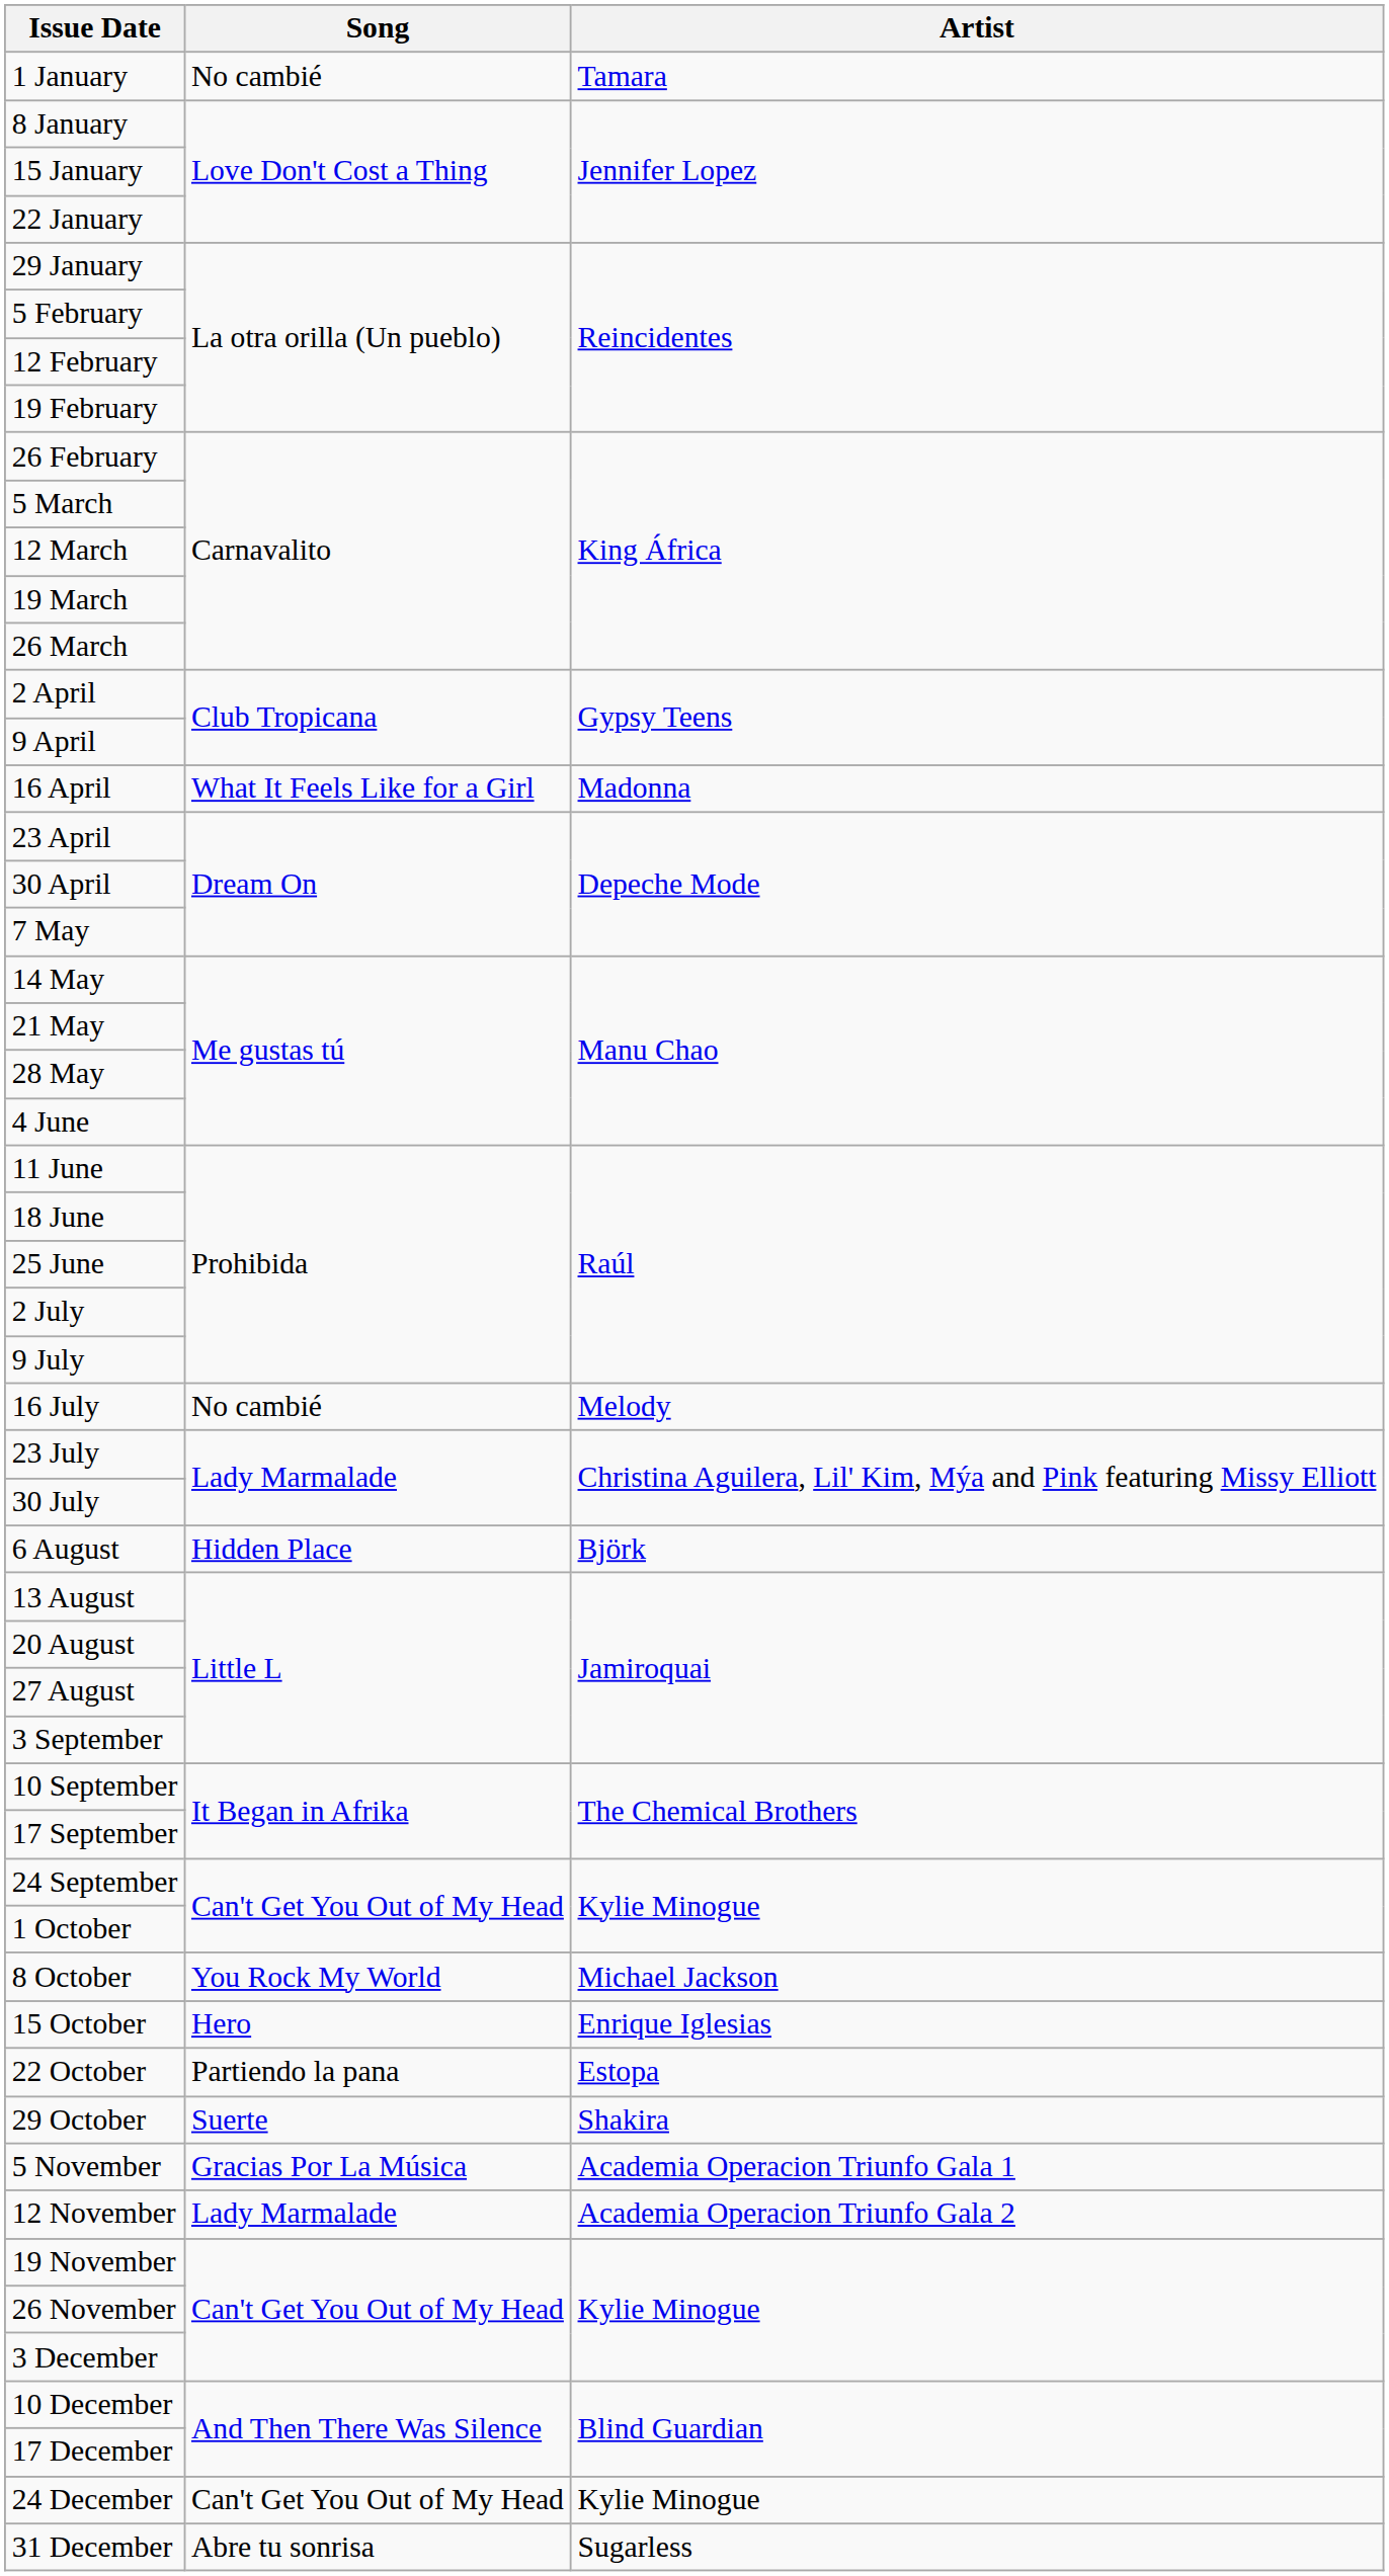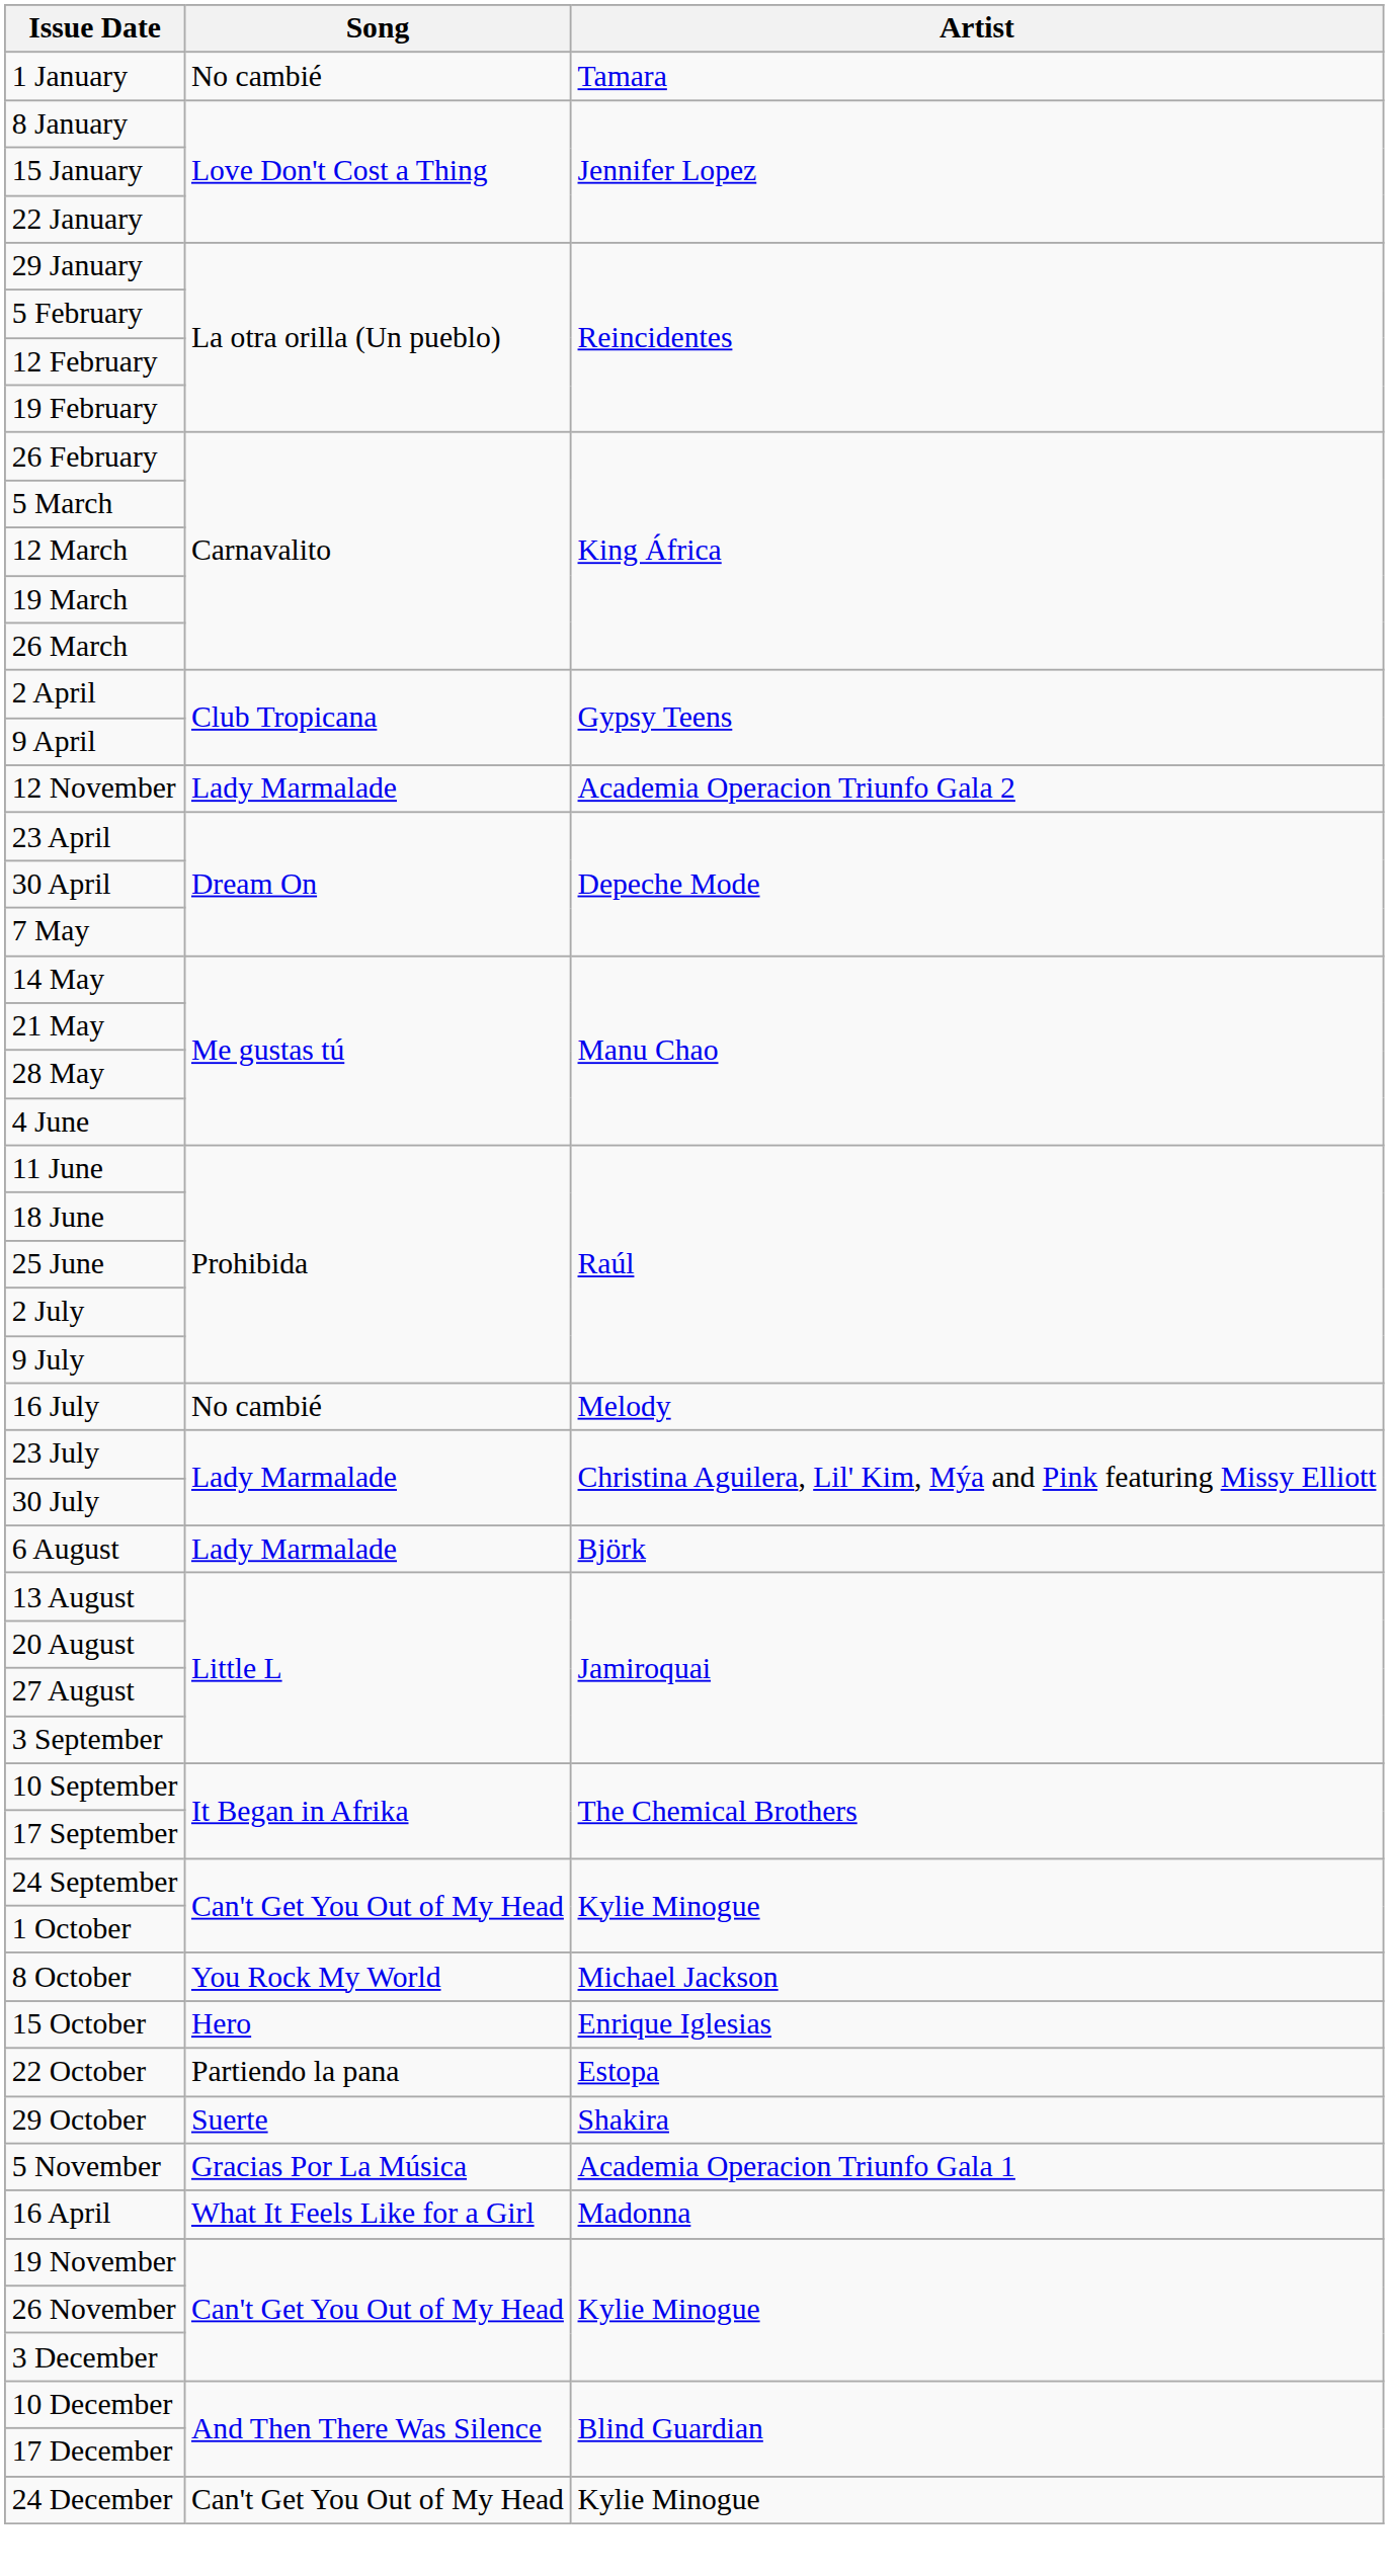rows swapped: 16 April <-> 12 November
6 August | Song: Hidden Place -> Lady Marmalade
- row: 31 December | Abre tu sonrisa | Sugarless
